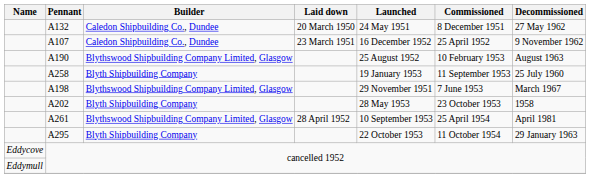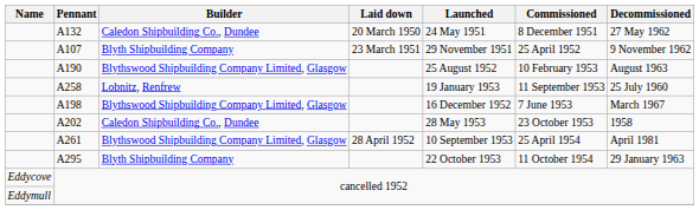A107 | Builder: Caledon Shipbuilding Co., Dundee -> Blyth Shipbuilding Company
A107 | Launched: 16 December 1952 -> 29 November 1951
A258 | Builder: Blyth Shipbuilding Company -> Lobnitz, Renfrew
A198 | Launched: 29 November 1951 -> 16 December 1952
A202 | Builder: Blyth Shipbuilding Company -> Caledon Shipbuilding Co., Dundee
